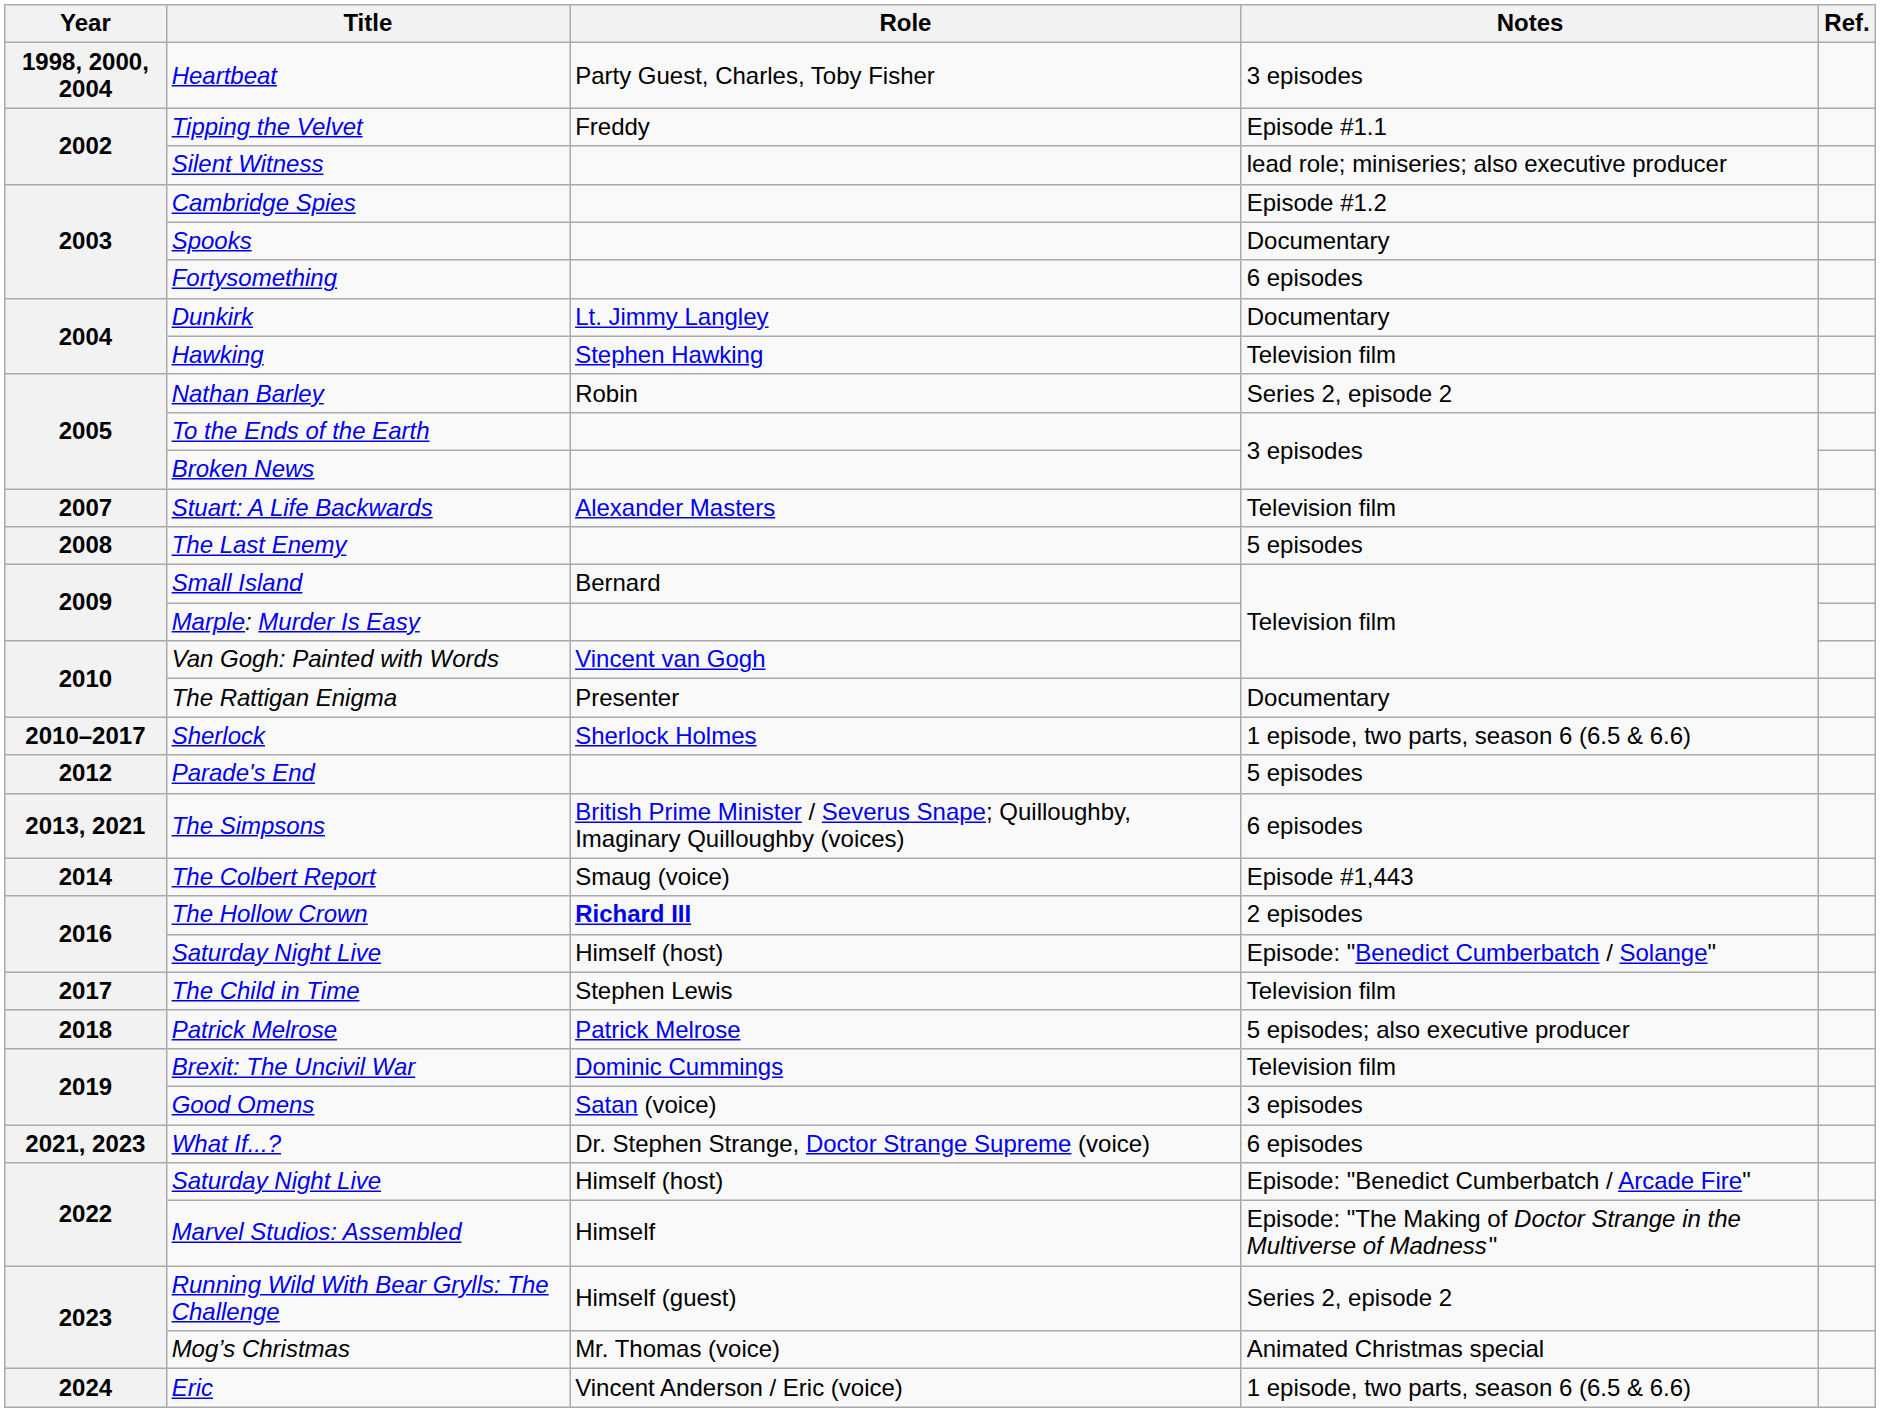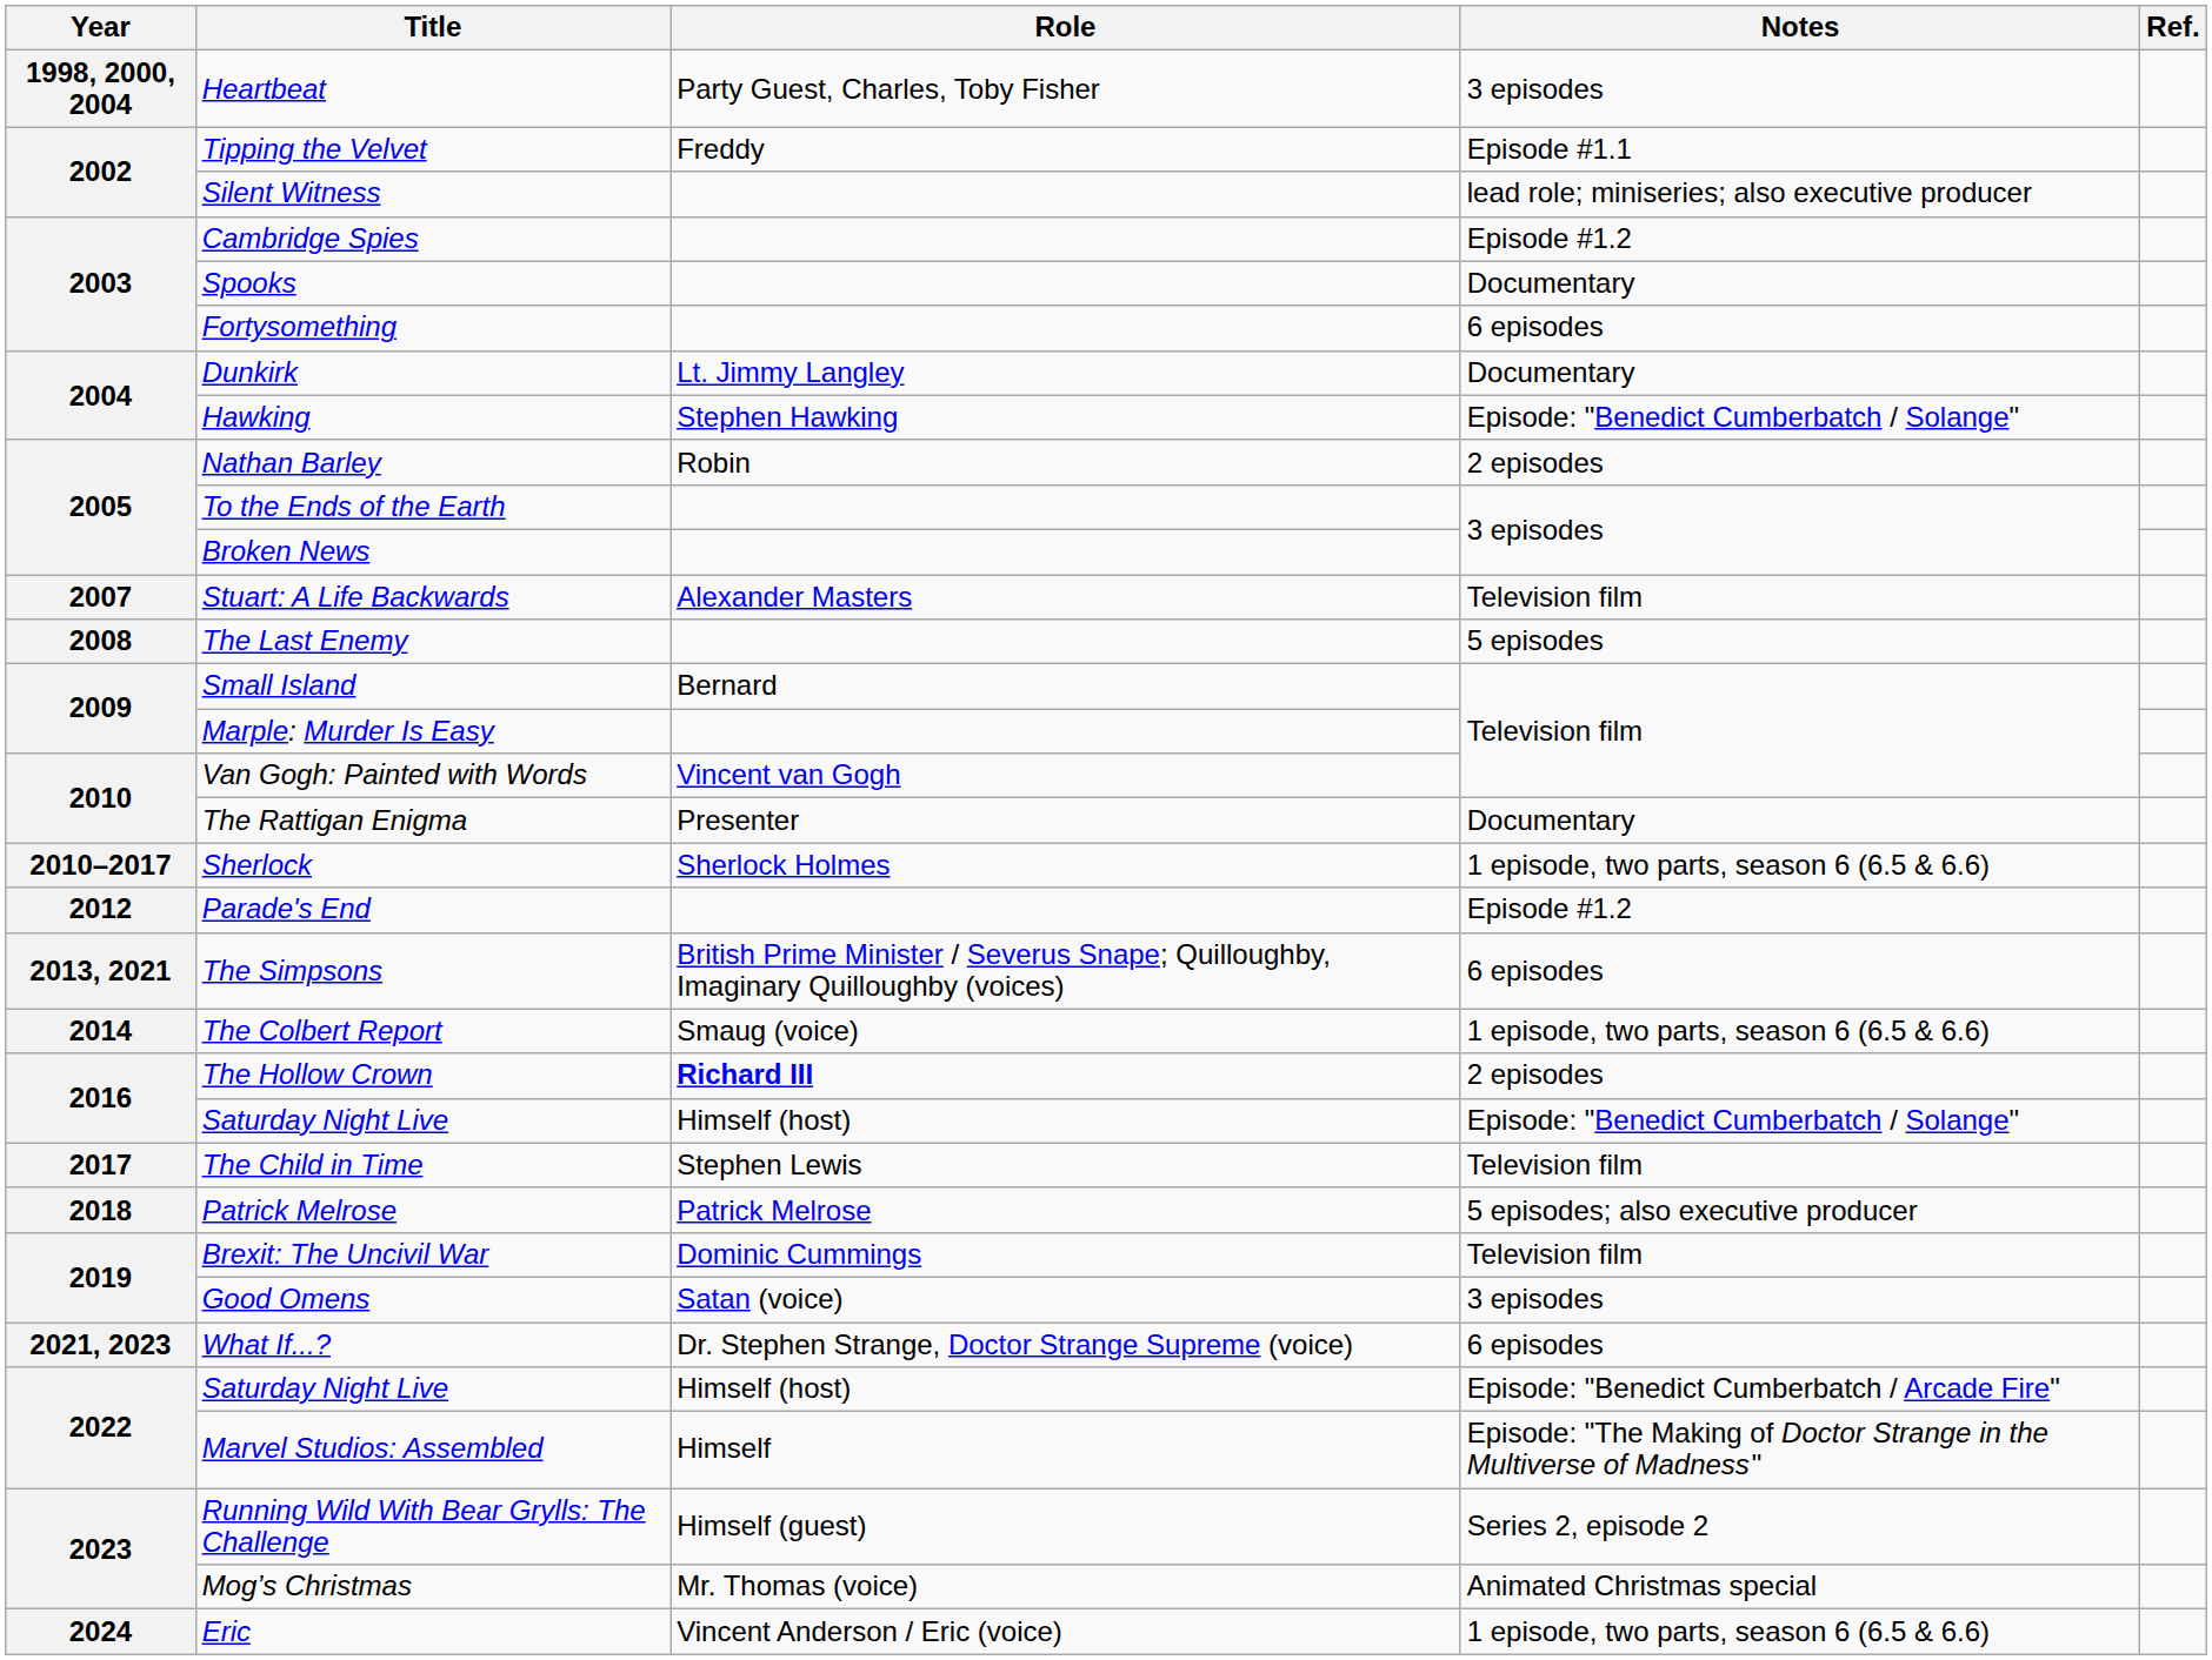Hawking | Notes: Television film -> Episode: "Benedict Cumberbatch / Solange"
Nathan Barley | Notes: Series 2, episode 2 -> 2 episodes
Parade's End | Notes: 5 episodes -> Episode #1.2
The Colbert Report | Notes: Episode #1,443 -> 1 episode, two parts, season 6 (6.5 & 6.6)
